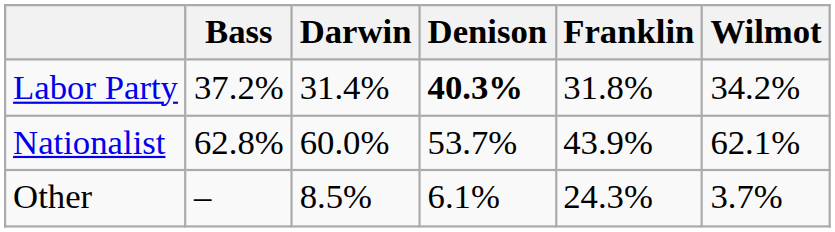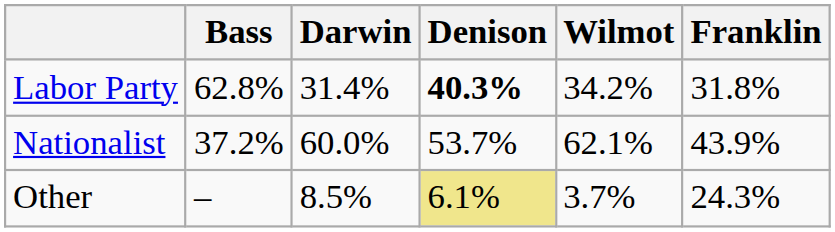columns swapped: Franklin <-> Wilmot
Labor Party | Bass: 37.2% -> 62.8%
Nationalist | Bass: 62.8% -> 37.2%
Other | Denison: no background -> khaki background
